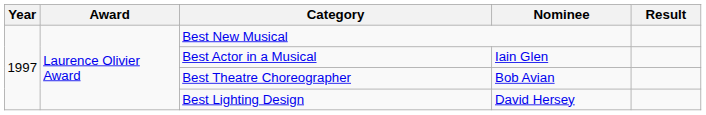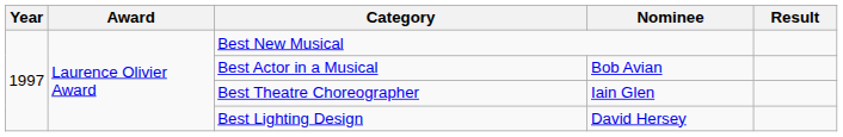Best Actor in a Musical | Nominee: Iain Glen -> Bob Avian
Best Theatre Choreographer | Nominee: Bob Avian -> Iain Glen
